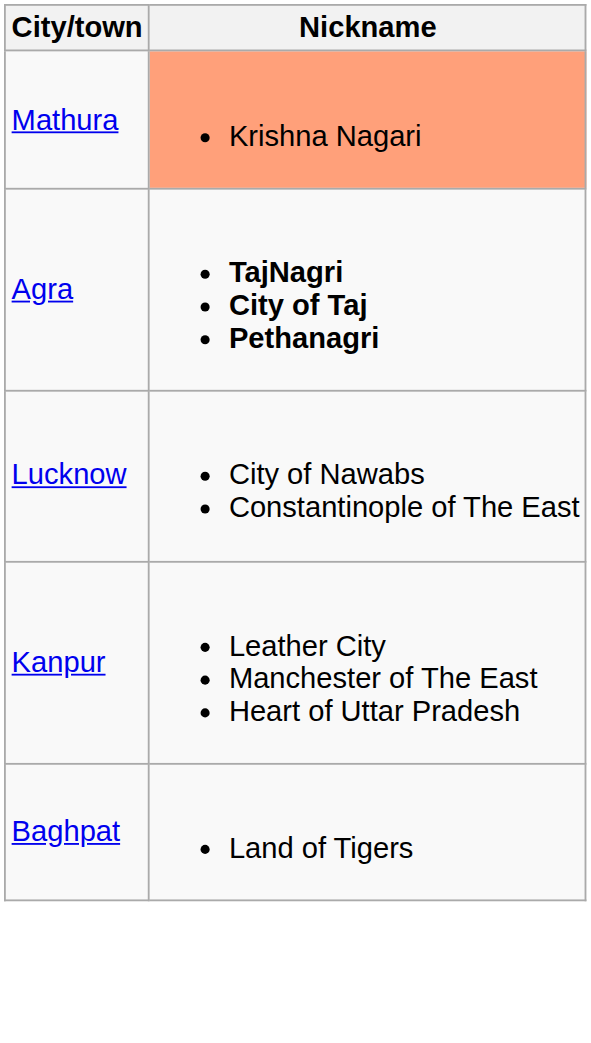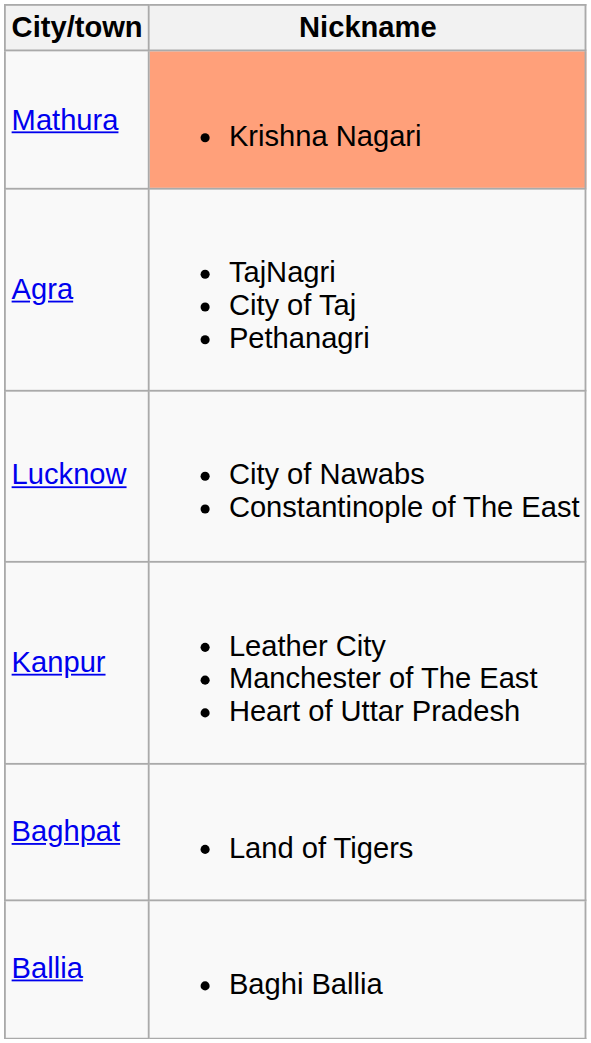Agra | Nickname: bold -> normal
+ row: Ballia | Baghi Ballia
